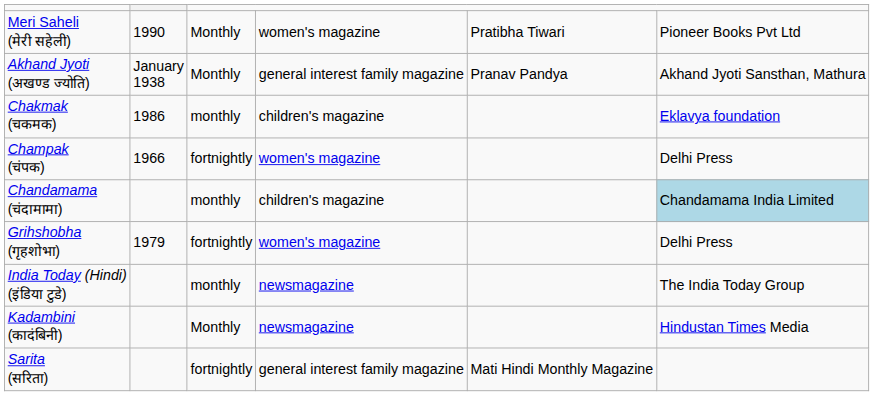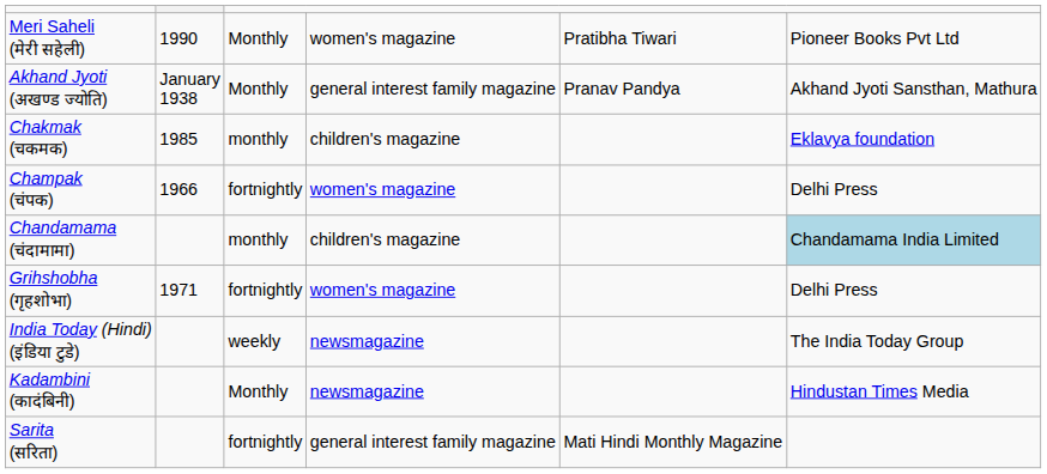Chakmak (चकमक) | column 2: 1986 -> 1985
Grihshobha (गृहशोभा) | column 2: 1979 -> 1971
India Today (Hindi) (इंडिया टुडे) | column 3: monthly -> weekly
